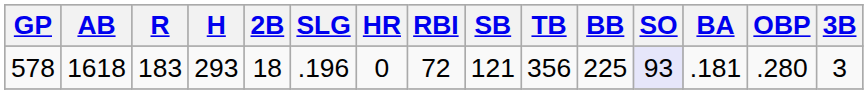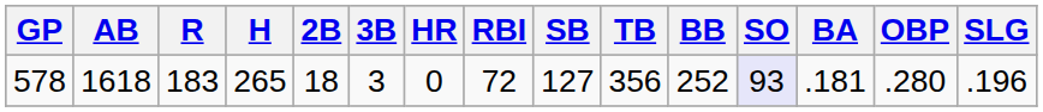columns swapped: 3B <-> SLG
578 | H: 293 -> 265
578 | SB: 121 -> 127
578 | BB: 225 -> 252
